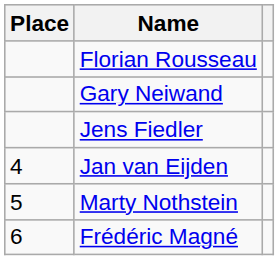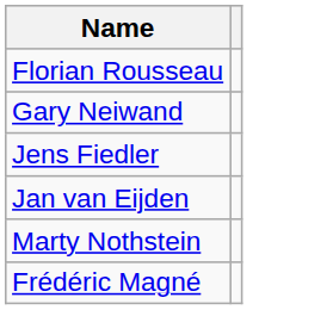- column: Place | 4 | 5 | 6
